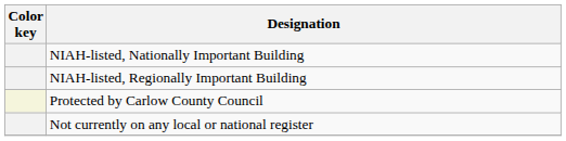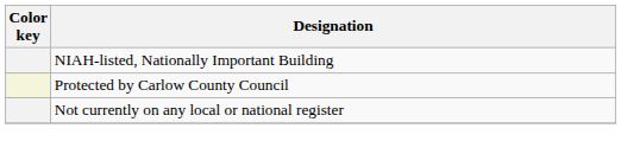- row: NIAH-listed, Regionally Important Building
